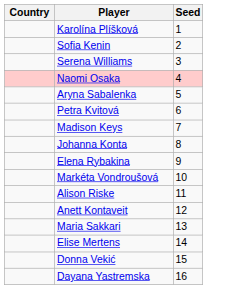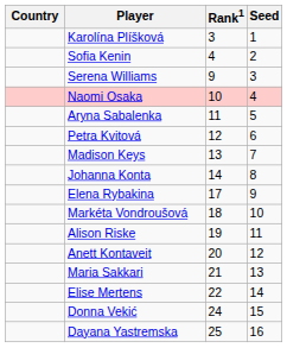+ column: Rank1 | 3 | 4 | 9 | 10 | 11 | 12 | 13 | 14 | 17 | 18 | 19 | 20 | 21 | 22 | 24 | 25
